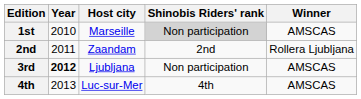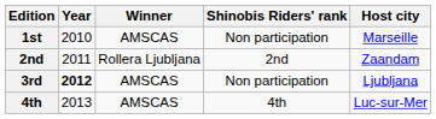columns swapped: Winner <-> Host city
1st | Shinobis Riders' rank: lightgrey background -> no background
